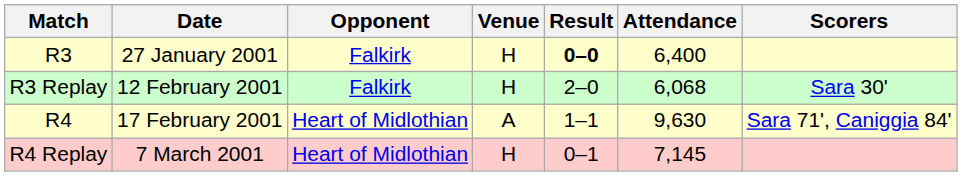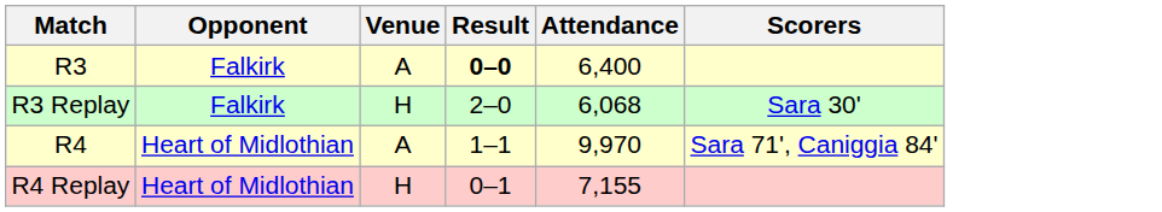- column: Date | 27 January 2001 | 12 February 2001 | 17 February 2001 | 7 March 2001
R3 | Venue: H -> A
R4 | Attendance: 9,630 -> 9,970
R4 Replay | Attendance: 7,145 -> 7,155
